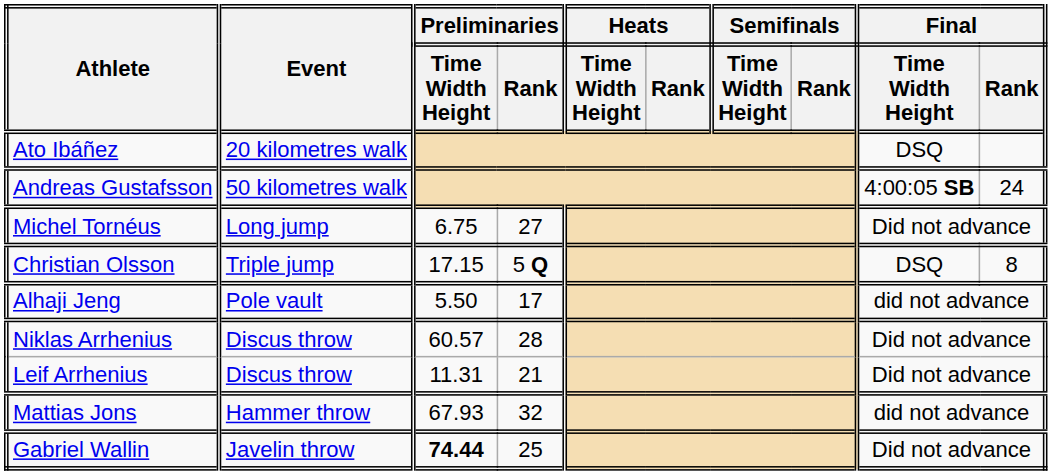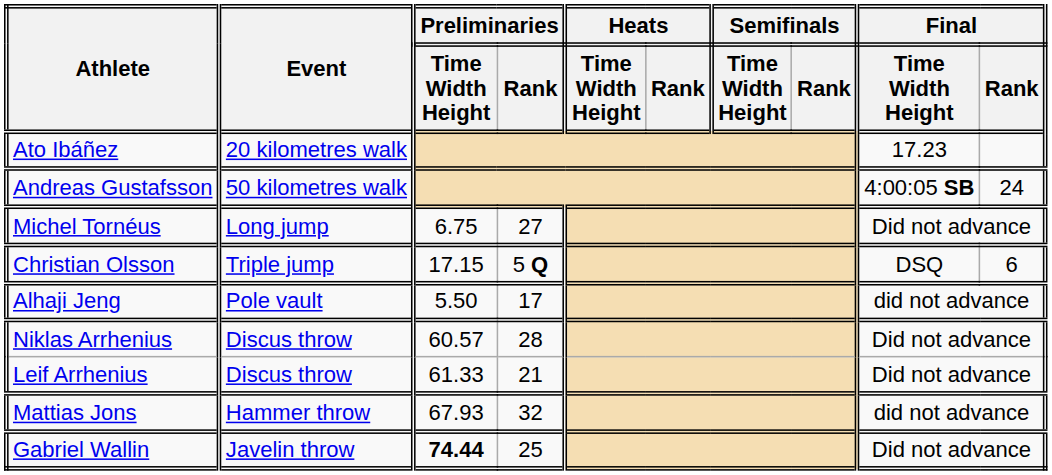Ato Ibáñez | Final / Time Width Height: DSQ -> 17.23
Christian Olsson | Final / Rank: 8 -> 6
Leif Arrhenius | Preliminaries / Time Width Height: 11.31 -> 61.33
